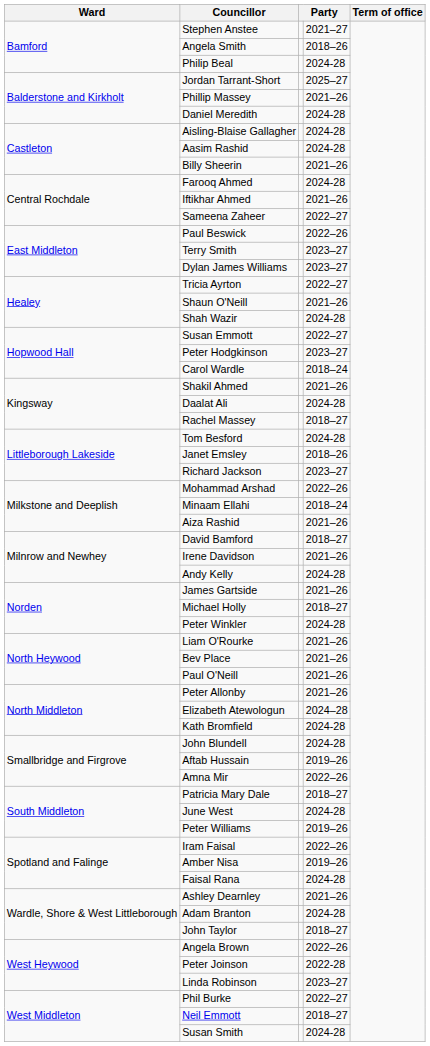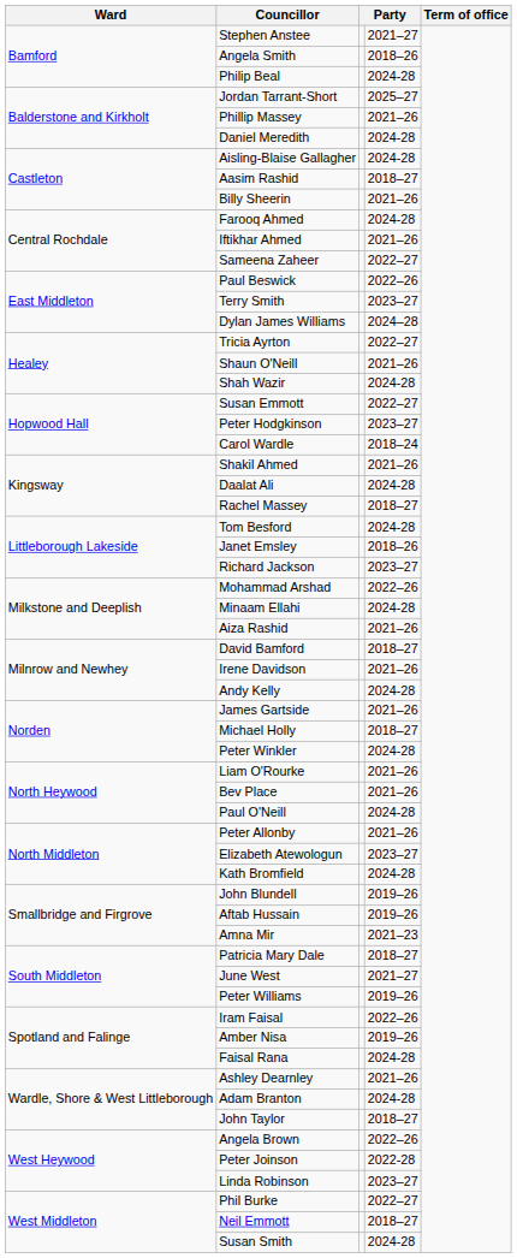Aasim Rashid | column 4: 2024-28 -> 2018–27
Dylan James Williams | column 4: 2023–27 -> 2024–28
Minaam Ellahi | column 4: 2018–24 -> 2024-28
Paul O'Neill | column 4: 2021–26 -> 2024-28
Elizabeth Atewologun | column 4: 2024–28 -> 2023–27
John Blundell | column 4: 2024-28 -> 2019–26
Amna Mir | column 4: 2022–26 -> 2021–23
June West | column 4: 2024-28 -> 2021–27
